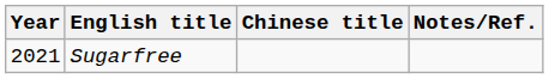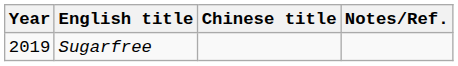Sugarfree | Year: 2021 -> 2019
